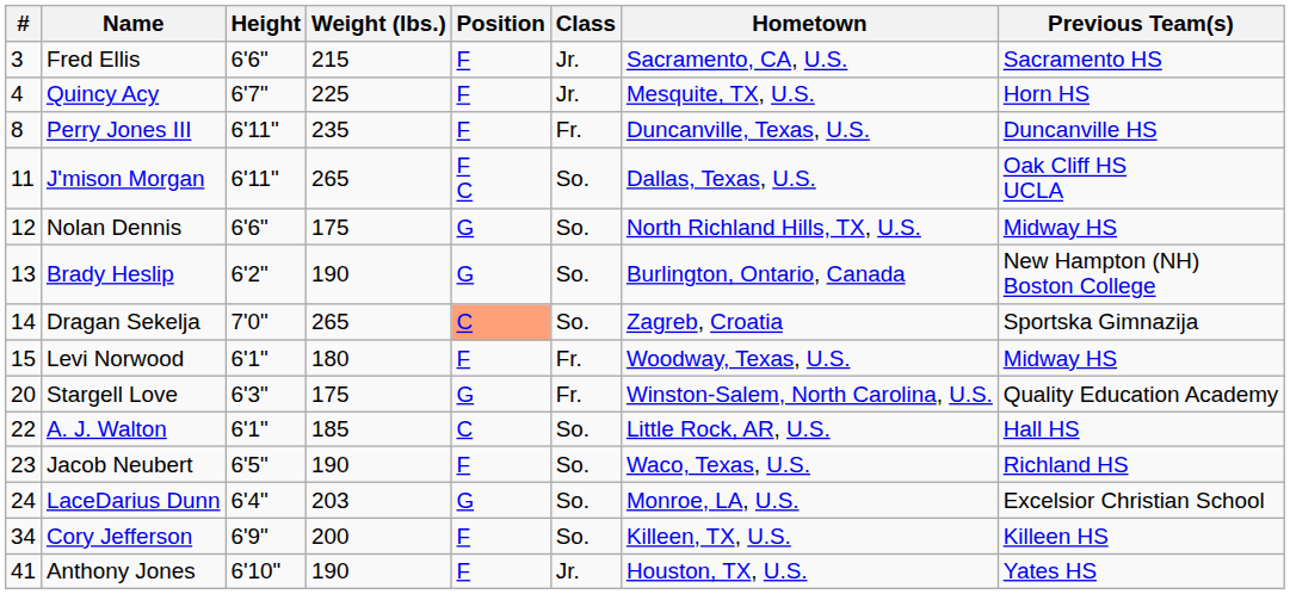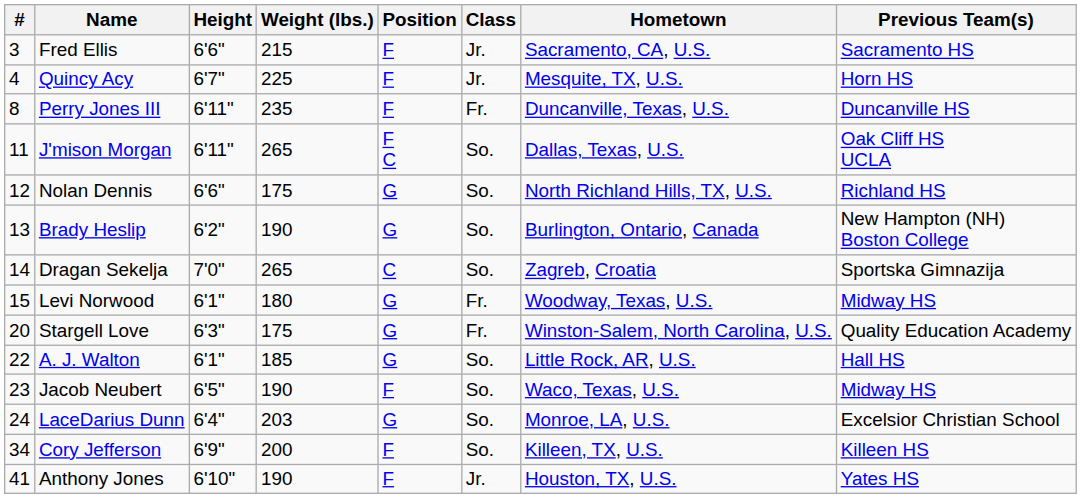Nolan Dennis | Previous Team(s): Midway HS -> Richland HS
Dragan Sekelja | Position: lightsalmon background -> no background
Levi Norwood | Position: F -> G
A. J. Walton | Position: C -> G
Jacob Neubert | Previous Team(s): Richland HS -> Midway HS
